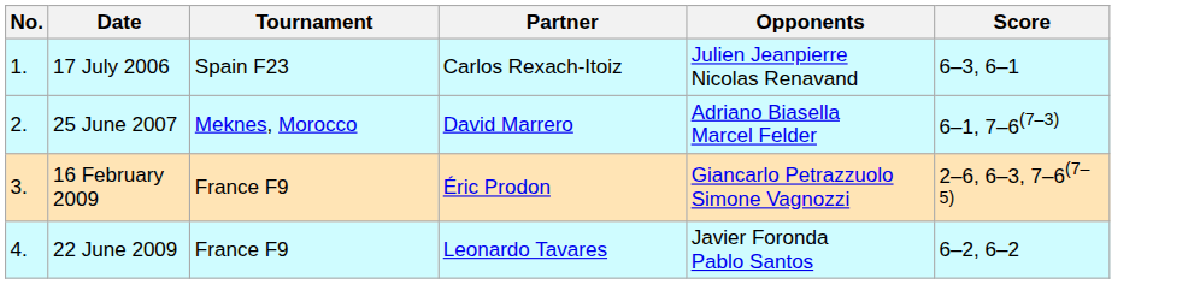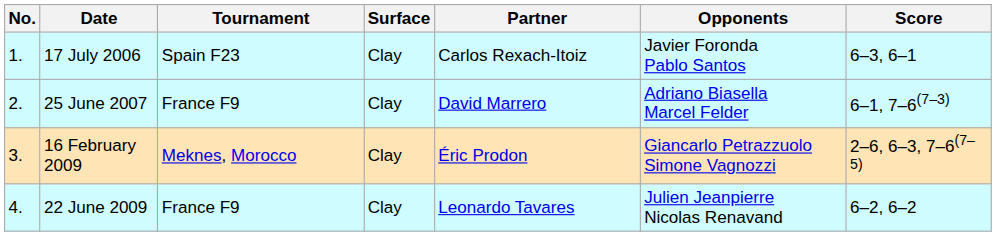+ column: Surface | Clay | Clay | Clay | Clay
17 July 2006 | Opponents: Julien Jeanpierre Nicolas Renavand -> Javier Foronda Pablo Santos
25 June 2007 | Tournament: Meknes, Morocco -> France F9
16 February 2009 | Tournament: France F9 -> Meknes, Morocco
22 June 2009 | Opponents: Javier Foronda Pablo Santos -> Julien Jeanpierre Nicolas Renavand
